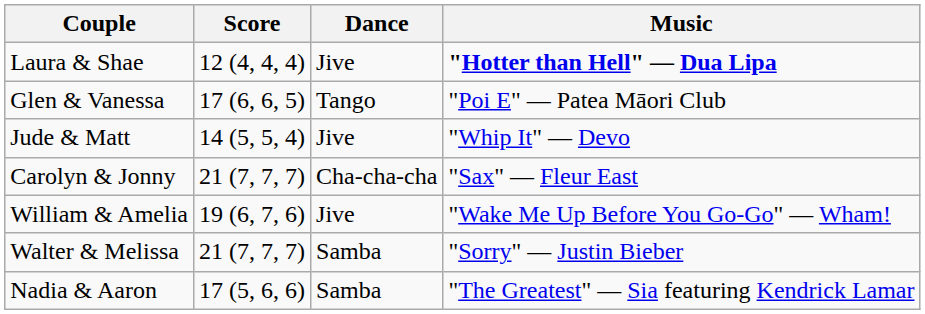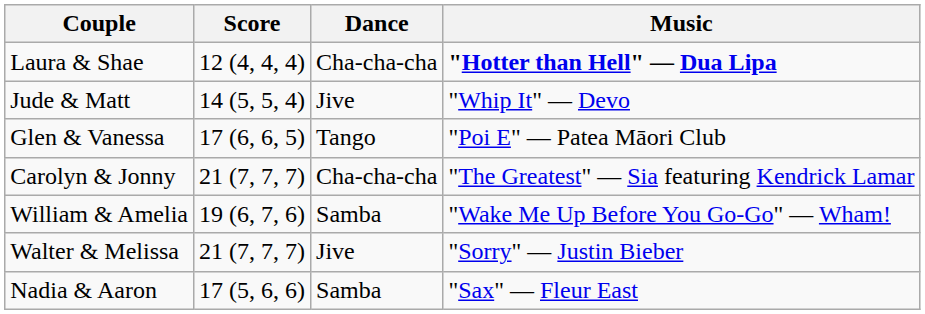Laura & Shae | Dance: Jive -> Cha-cha-cha
rows swapped: Glen & Vanessa <-> Jude & Matt
Carolyn & Jonny | Music: "Sax" — Fleur East -> "The Greatest" — Sia featuring Kendrick Lamar
William & Amelia | Dance: Jive -> Samba
Walter & Melissa | Dance: Samba -> Jive
Nadia & Aaron | Music: "The Greatest" — Sia featuring Kendrick Lamar -> "Sax" — Fleur East
